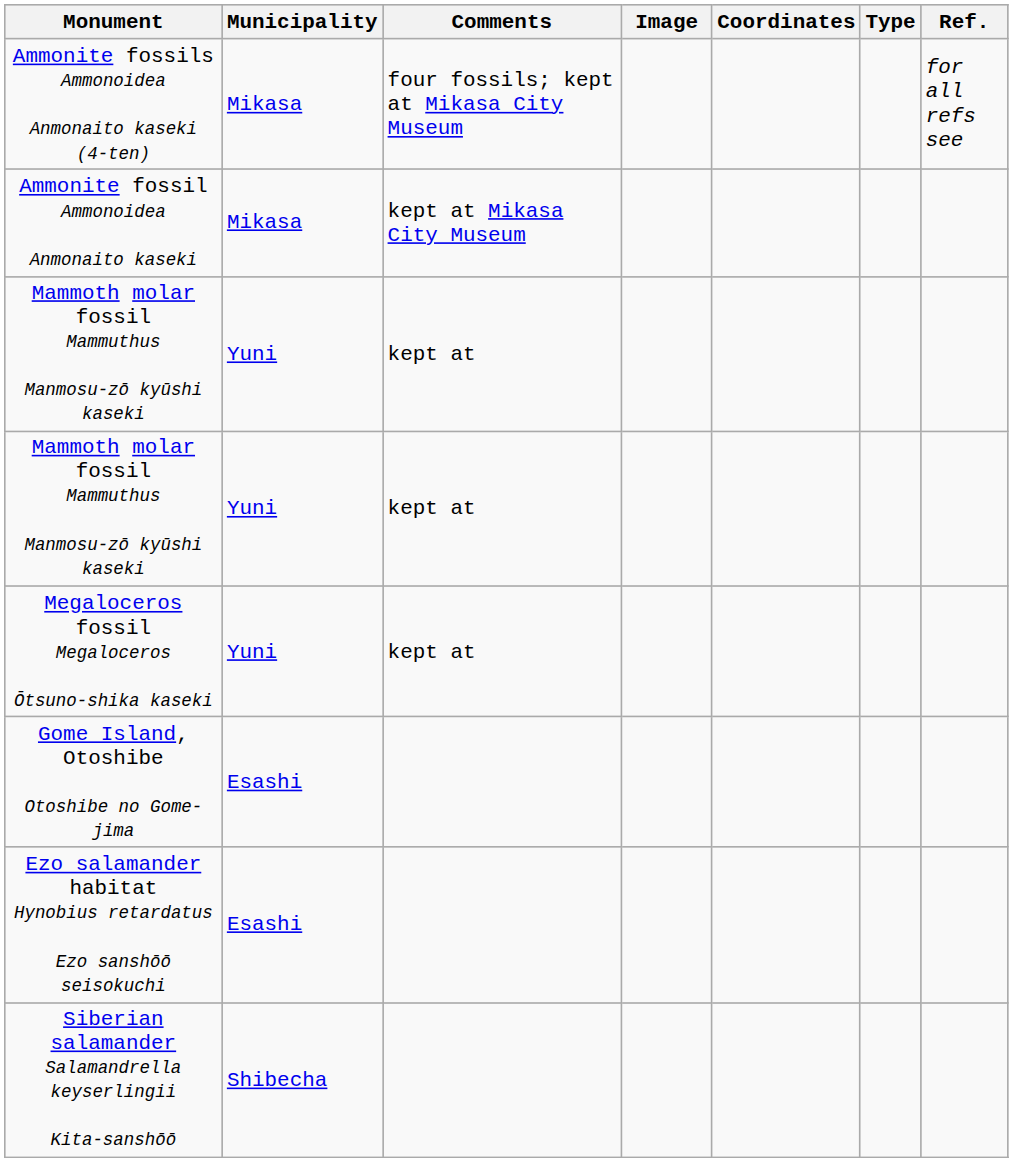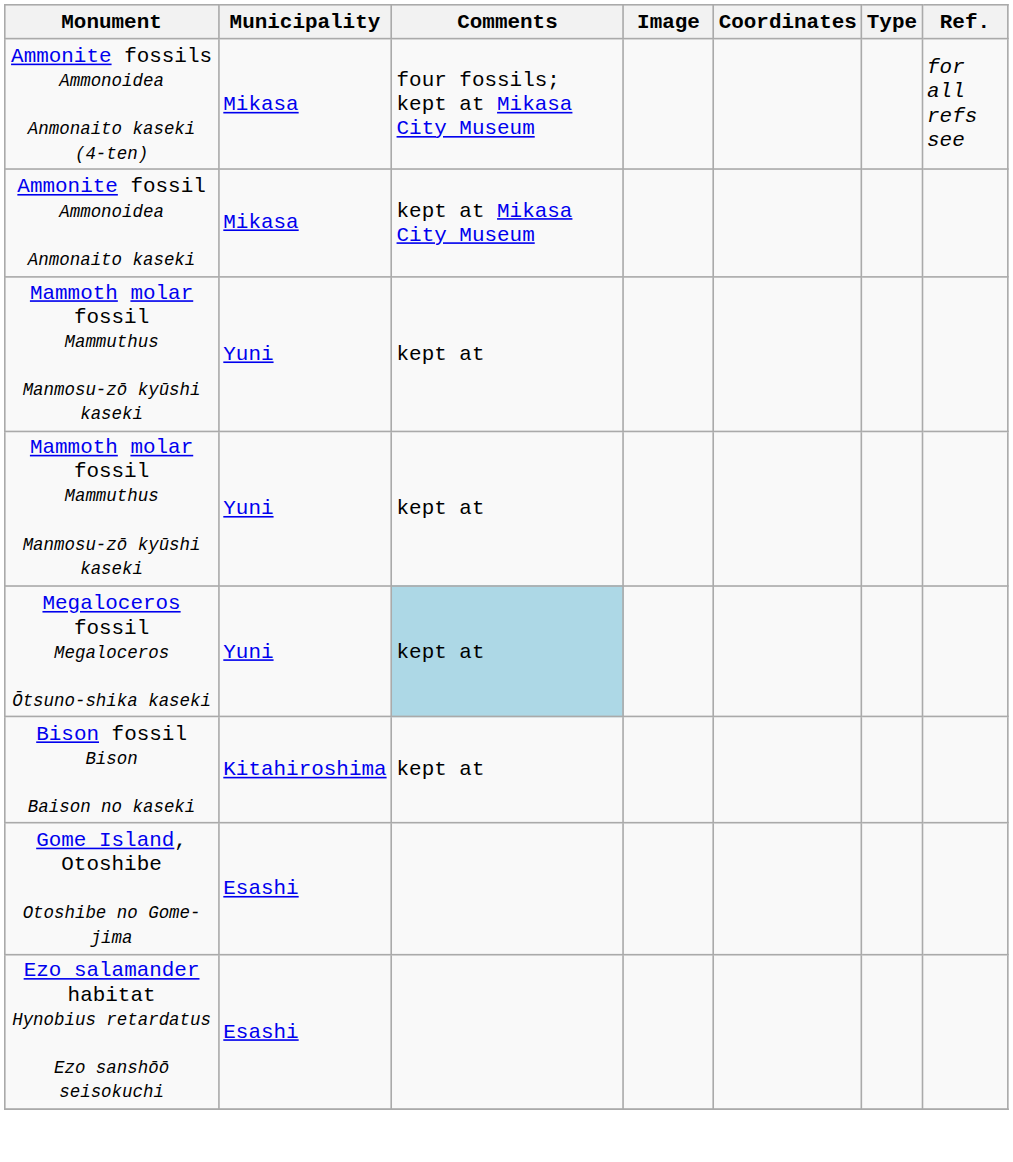Megaloceros fossil Megaloceros Ōtsuno-shika kaseki | Comments: no background -> lightblue background
+ row: Bison fossil Bison Baison no kaseki | Kitahiroshima | kept at
- row: Siberian salamander Salamandrella keyserlingii Kita-sanshōō | Shibecha
